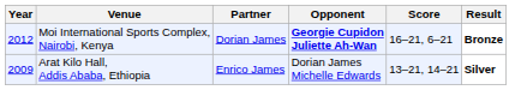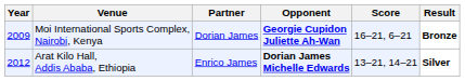Moi International Sports Complex, Nairobi, Kenya | Year: 2012 -> 2009
Arat Kilo Hall, Addis Ababa, Ethiopia | Year: 2009 -> 2012
Arat Kilo Hall, Addis Ababa, Ethiopia | Opponent: normal -> bold
